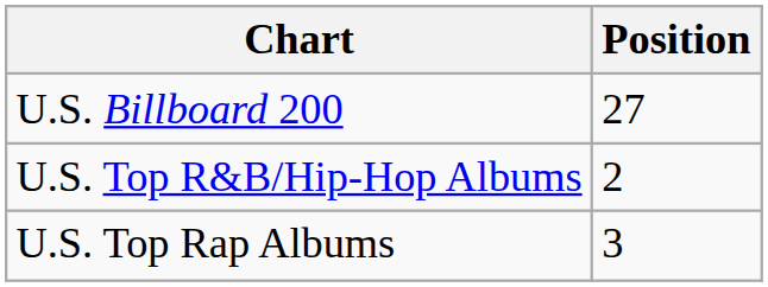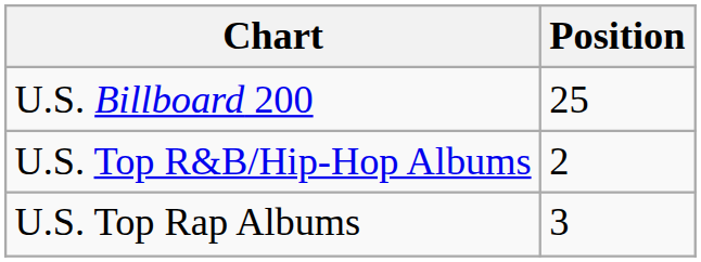U.S. Billboard 200 | Position: 27 -> 25
